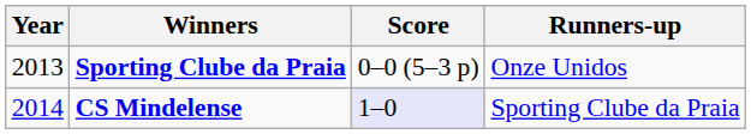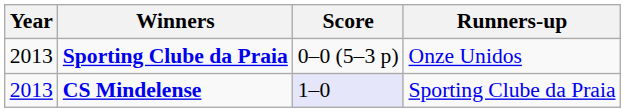CS Mindelense | Year: 2014 -> 2013
